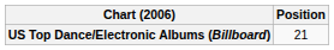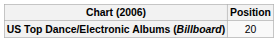US Top Dance/Electronic Albums (Billboard) | Position: 21 -> 20
